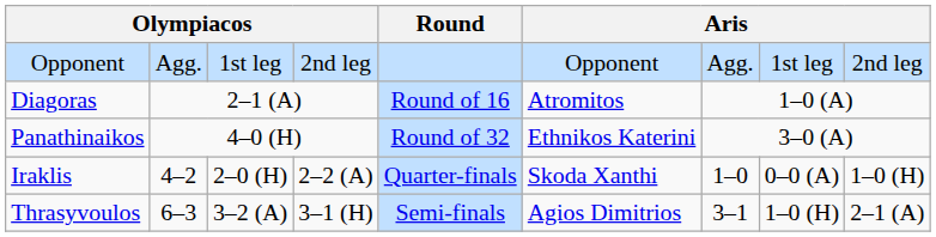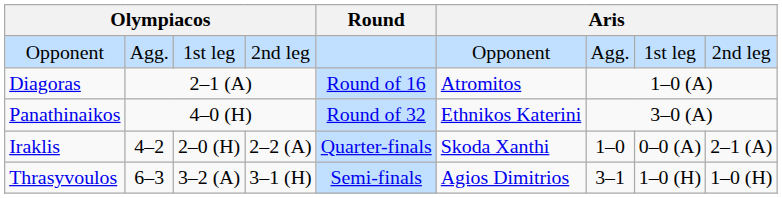Iraklis | column 9: 1–0 (H) -> 2–1 (A)
Thrasyvoulos | column 9: 2–1 (A) -> 1–0 (H)
